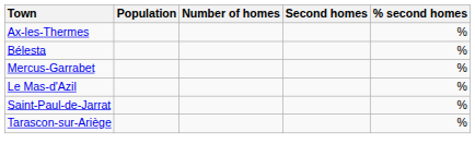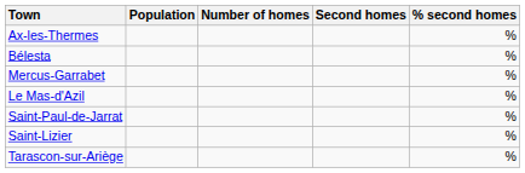+ row: Saint-Lizier | %
